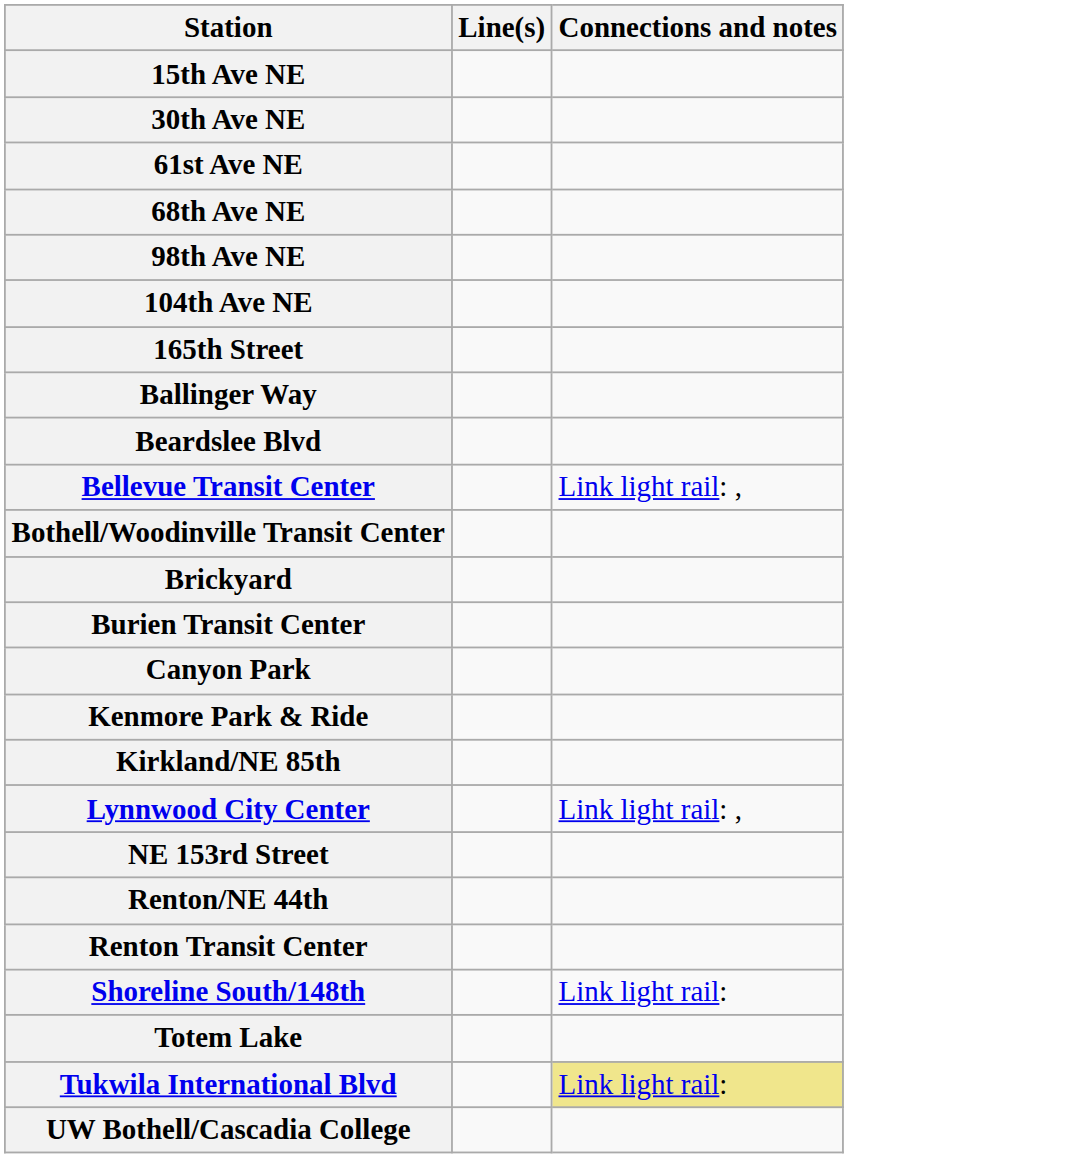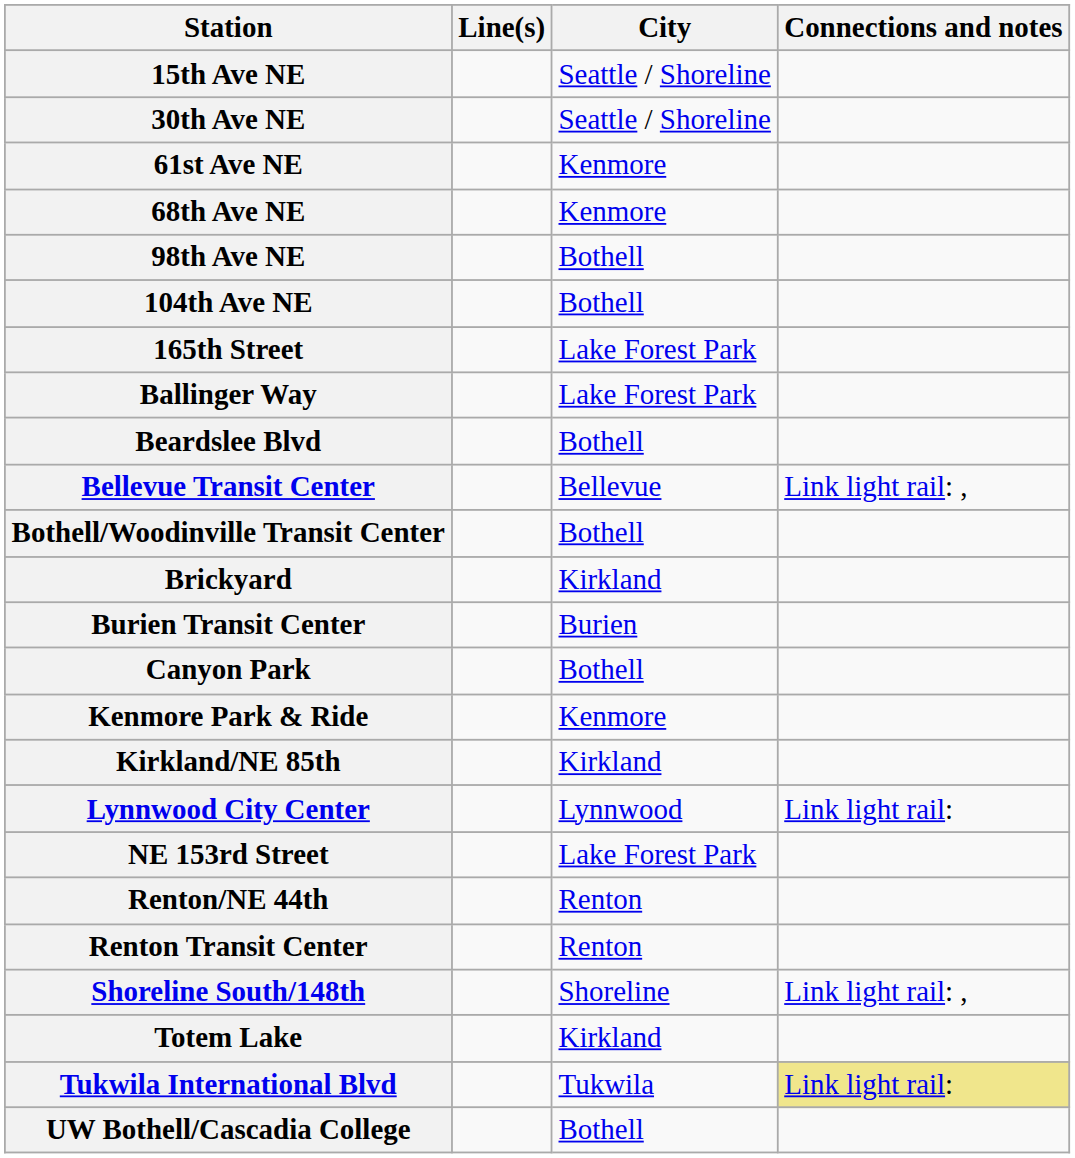+ column: City | Seattle / Shoreline | Seattle / Shoreline | Kenmore | Kenmore | Bothell | Bothell | Lake Forest Park | Lake Forest Park | Bothell | Bellevue | Bothell | Kirkland | Burien | Bothell | Kenmore | Kirkland | Lynnwood | Lake Forest Park | Renton | Renton | Shoreline | Kirkland | Tukwila | Bothell
Lynnwood City Center | Connections and notes: Link light rail: , -> Link light rail:
Shoreline South/148th | Connections and notes: Link light rail: -> Link light rail: ,
